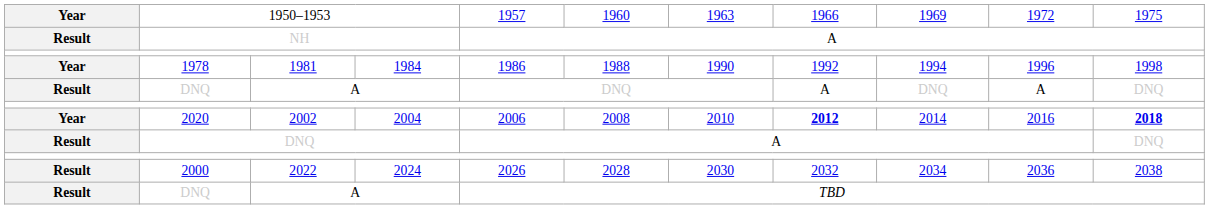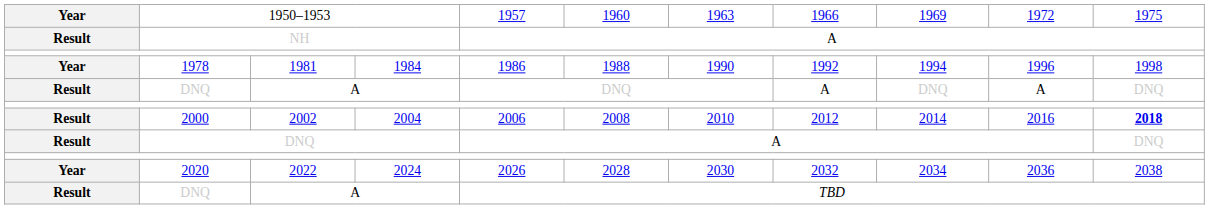2002 | column 1: Year -> Result
2002 | column 2: 2020 -> 2000
2002 | column 8: bold -> normal
2022 | column 1: Result -> Year
2022 | column 2: 2000 -> 2020
